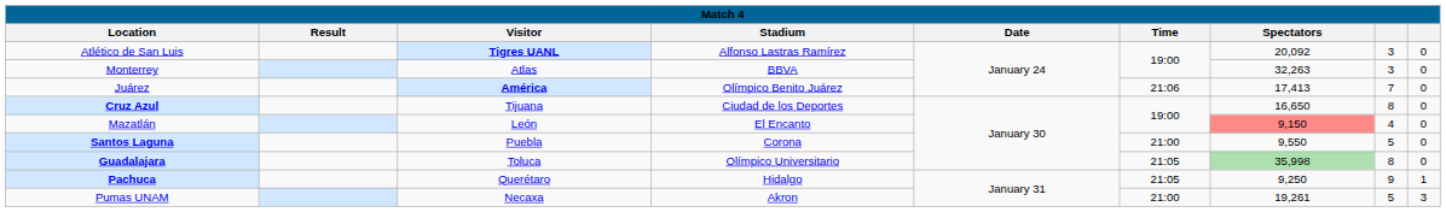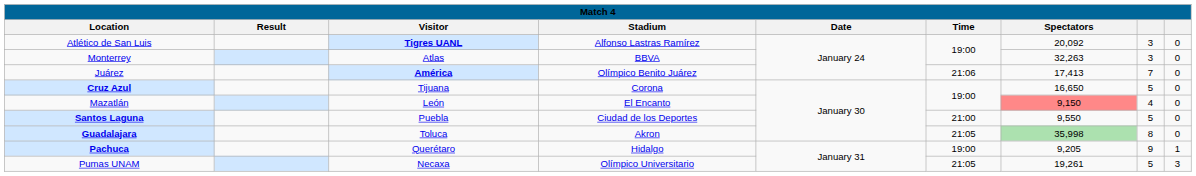Cruz Azul | Stadium: Ciudad de los Deportes -> Corona
Cruz Azul | column 8: 8 -> 5
Santos Laguna | Stadium: Corona -> Ciudad de los Deportes
Guadalajara | Stadium: Olímpico Universitario -> Akron
Pachuca | Time: 21:05 -> 19:00
Pachuca | Spectators: 9,250 -> 9,205
Pumas UNAM | Stadium: Akron -> Olímpico Universitario
Pumas UNAM | Time: 21:00 -> 21:05
